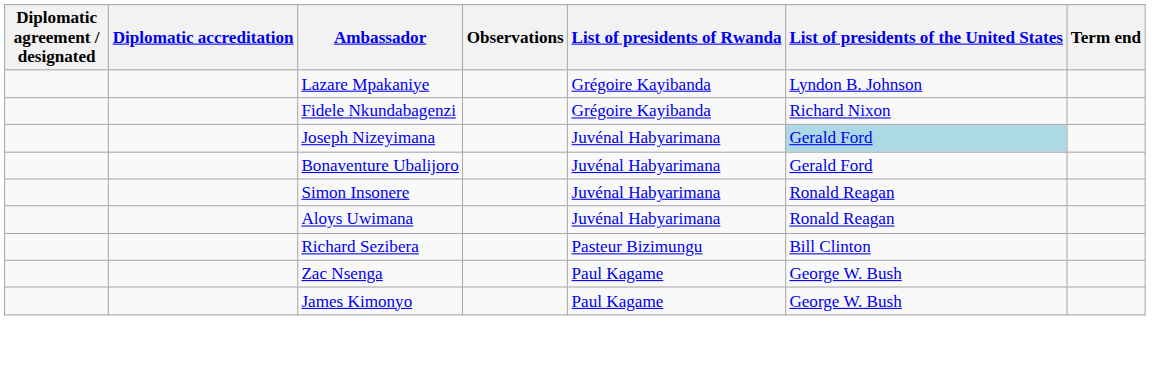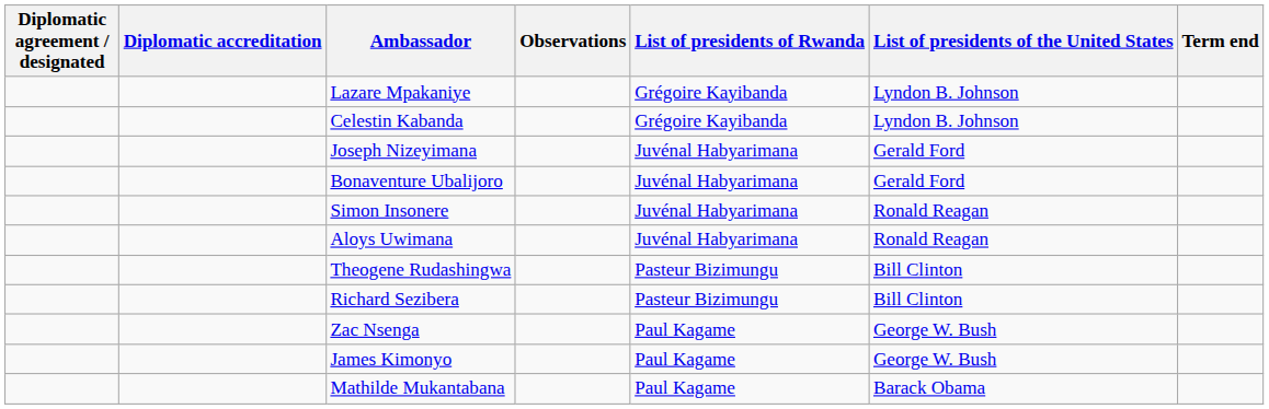+ row: Celestin Kabanda | Grégoire Kayibanda | Lyndon B. Johnson
- row: Fidele Nkundabagenzi | Grégoire Kayibanda | Richard Nixon
Joseph Nizeyimana | List of presidents of the United States: lightblue background -> no background
+ row: Theogene Rudashingwa | Pasteur Bizimungu | Bill Clinton
+ row: Mathilde Mukantabana | Paul Kagame | Barack Obama
